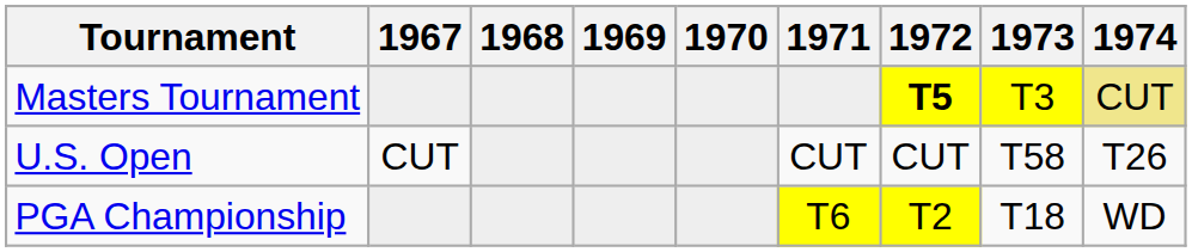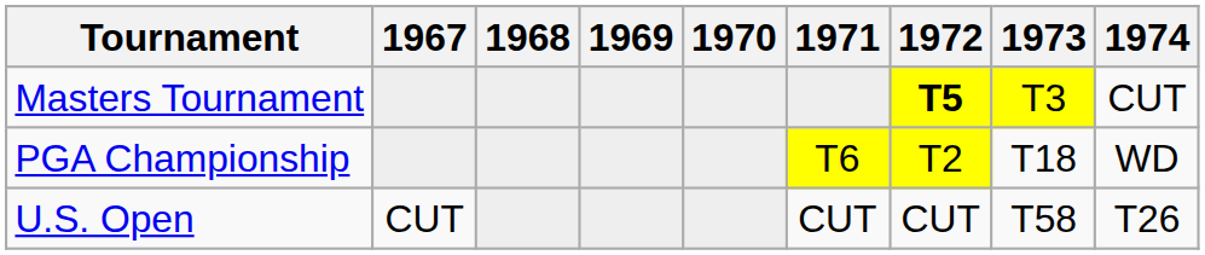Masters Tournament | 1974: khaki background -> no background
rows swapped: U.S. Open <-> PGA Championship
